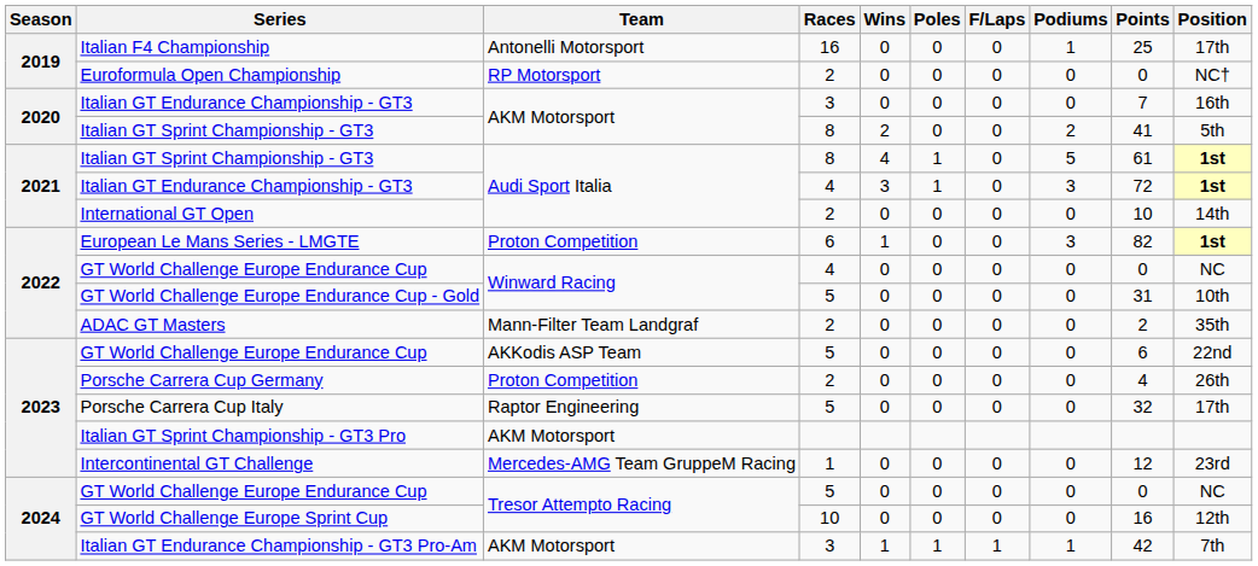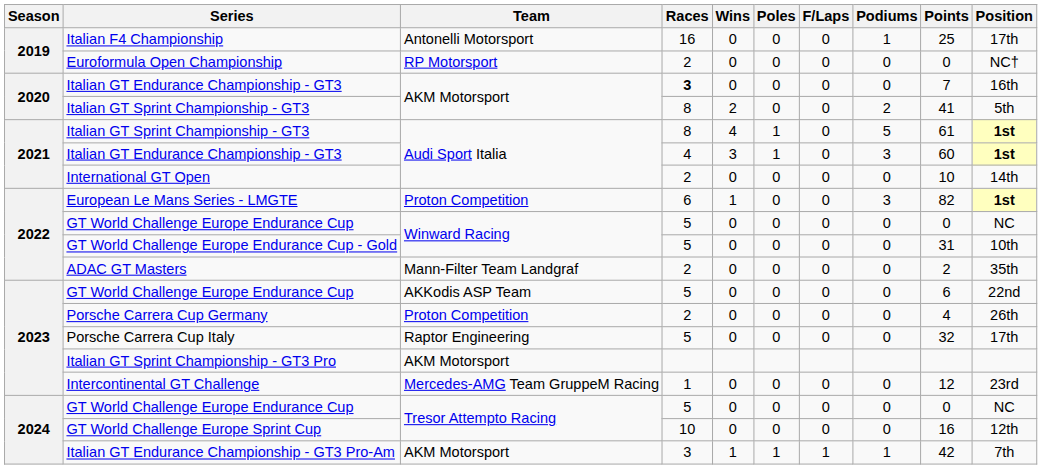Italian GT Endurance Championship - GT3 / AKM Motorsport | Races: normal -> bold
Italian GT Endurance Championship - GT3 / Audi Sport Italia | Points: 72 -> 60
GT World Challenge Europe Endurance Cup / Winward Racing | Races: 4 -> 5
